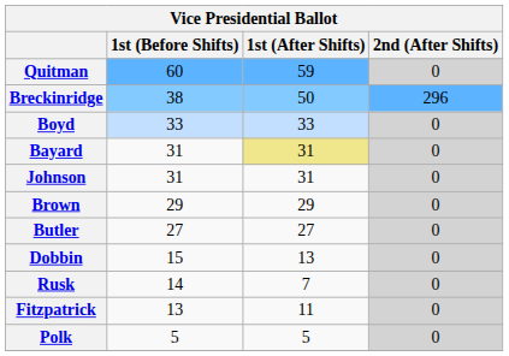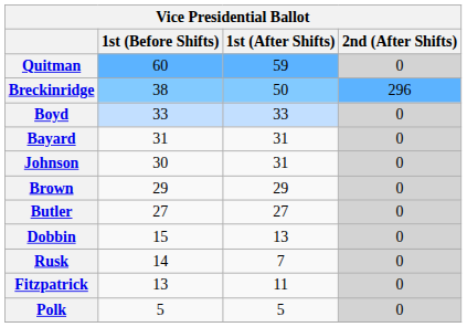Bayard | 1st (After Shifts): khaki background -> no background
Johnson | 1st (Before Shifts): 31 -> 30
